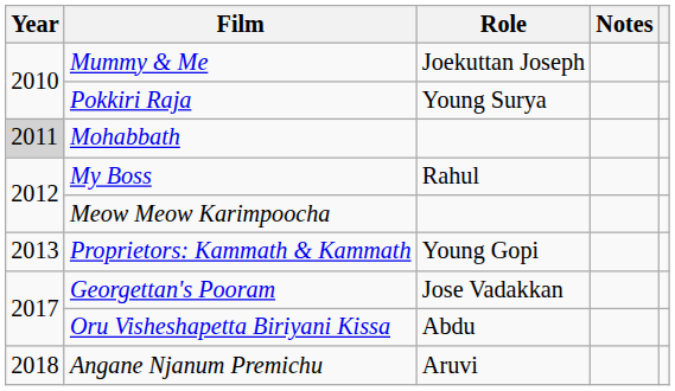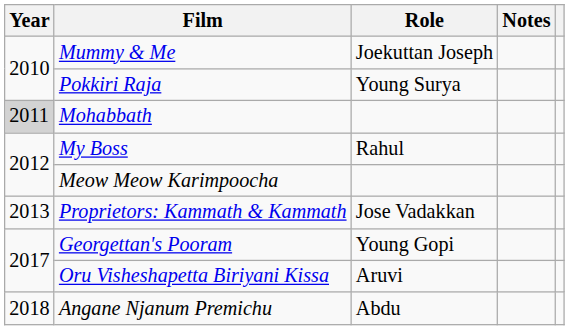Proprietors: Kammath & Kammath | Role: Young Gopi -> Jose Vadakkan
Georgettan's Pooram | Role: Jose Vadakkan -> Young Gopi
Oru Visheshapetta Biriyani Kissa | Role: Abdu -> Aruvi
Angane Njanum Premichu | Role: Aruvi -> Abdu
